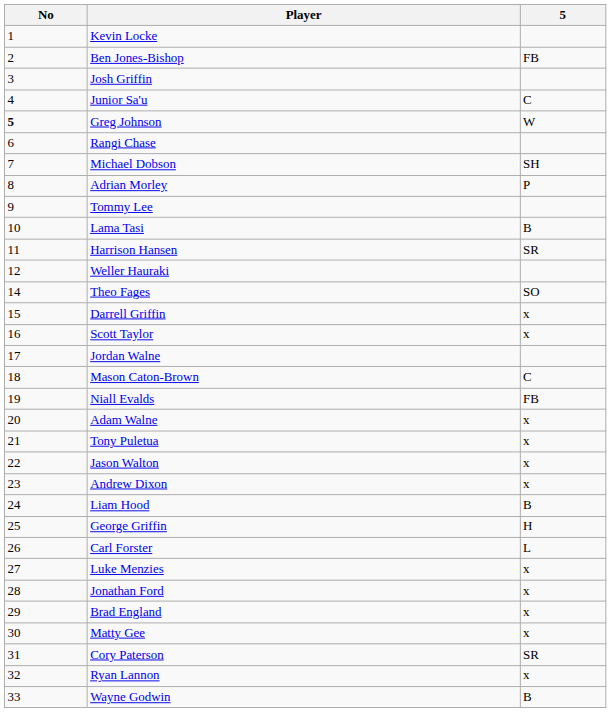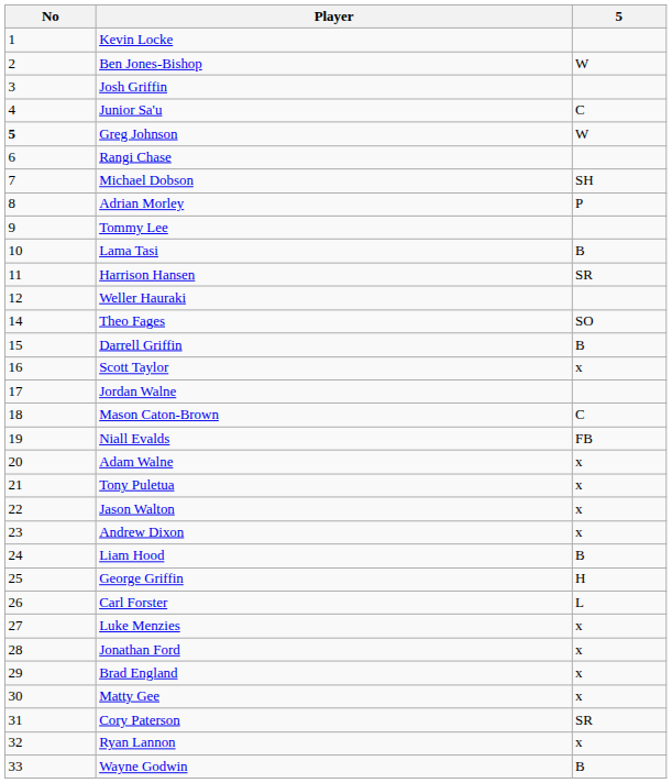Ben Jones-Bishop | 5: FB -> W
Darrell Griffin | 5: x -> B
